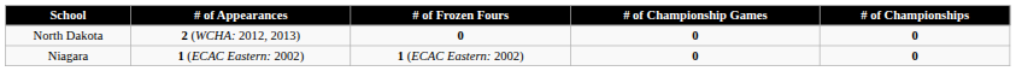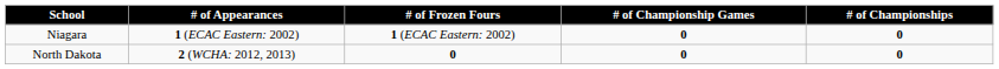rows swapped: Niagara <-> North Dakota
